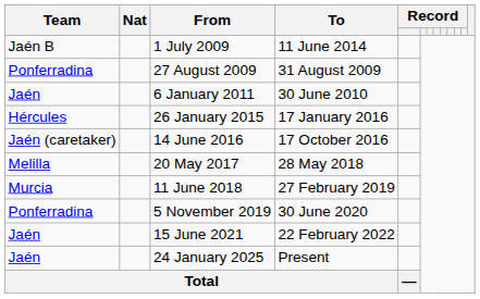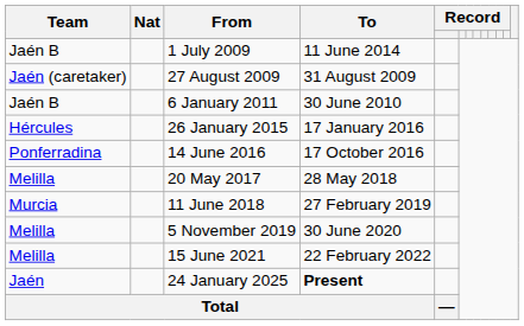27 August 2009 | Team: Ponferradina -> Jaén (caretaker)
6 January 2011 | Team: Jaén -> Jaén B
14 June 2016 | Team: Jaén (caretaker) -> Ponferradina
5 November 2019 | Team: Ponferradina -> Melilla
15 June 2021 | Team: Jaén -> Melilla
24 January 2025 | To: normal -> bold
